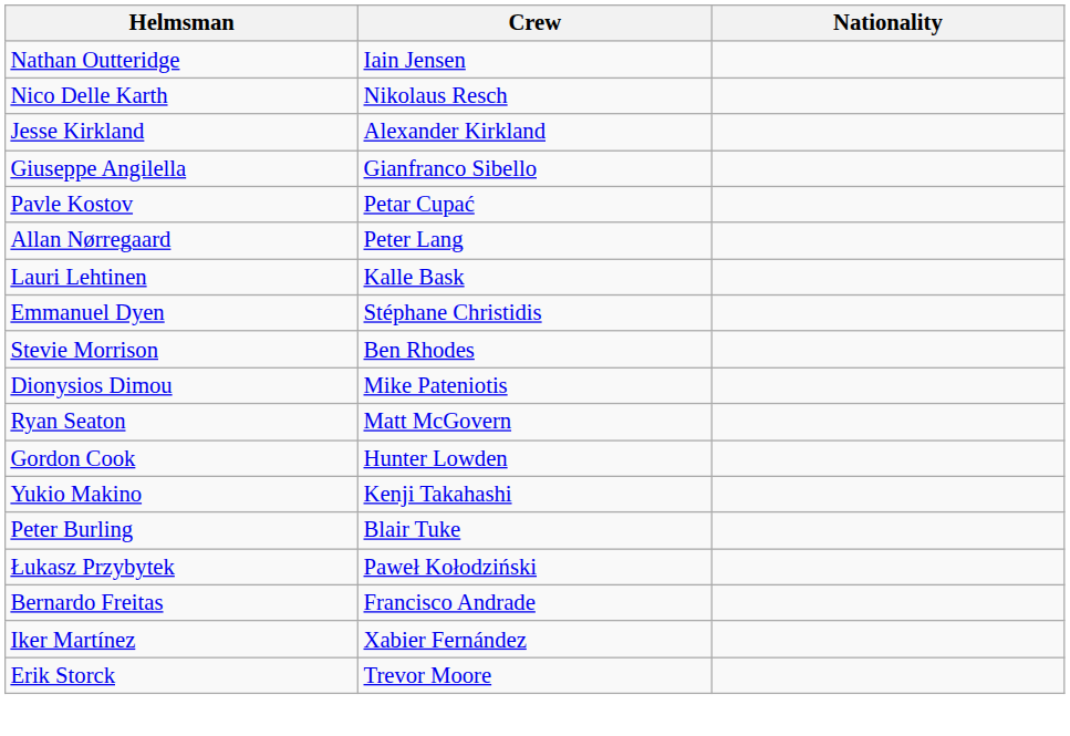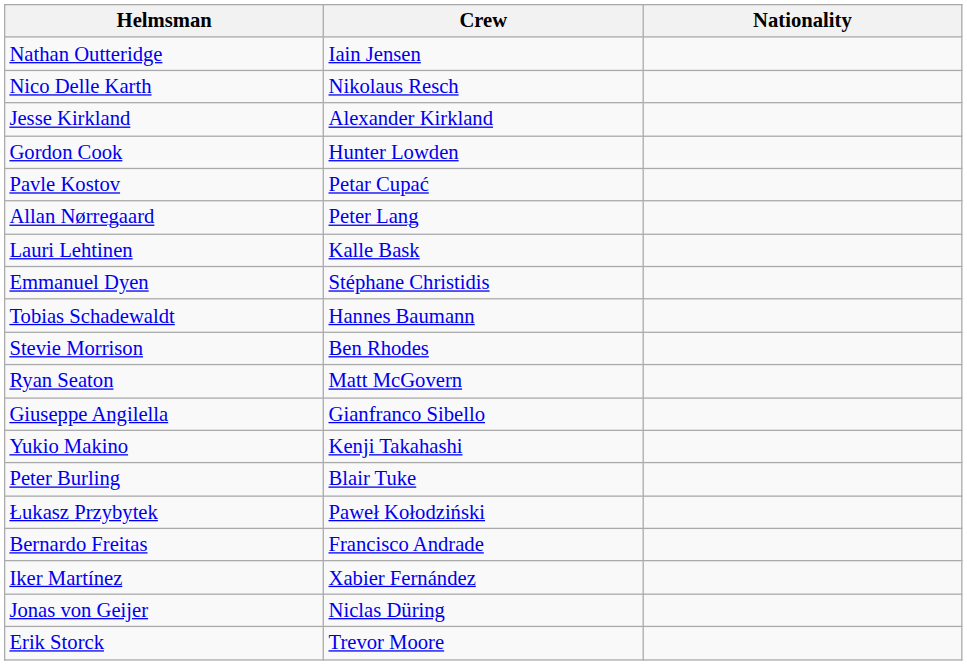rows swapped: Gordon Cook <-> Giuseppe Angilella
+ row: Tobias Schadewaldt | Hannes Baumann
- row: Dionysios Dimou | Mike Pateniotis
+ row: Jonas von Geijer | Niclas Düring
